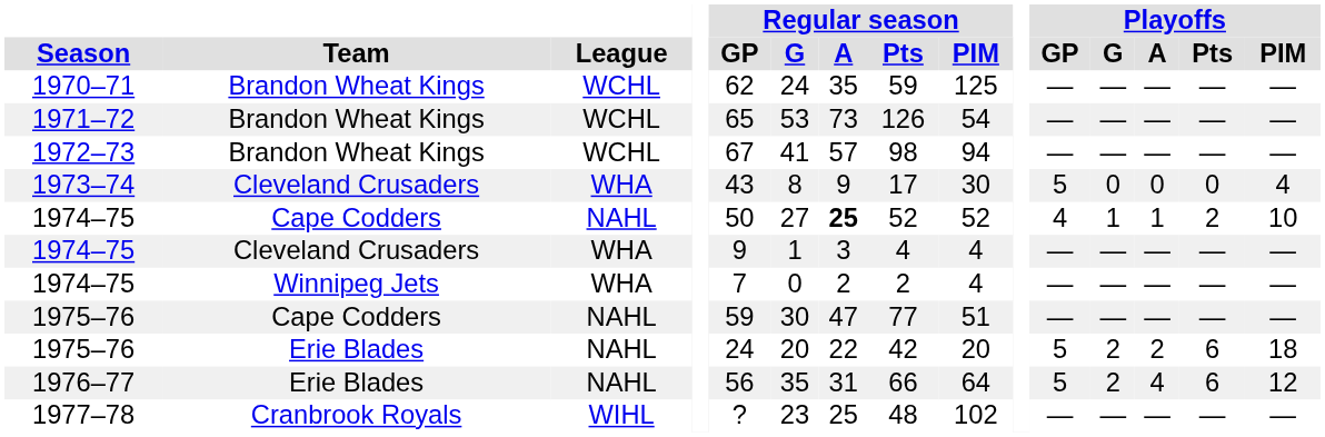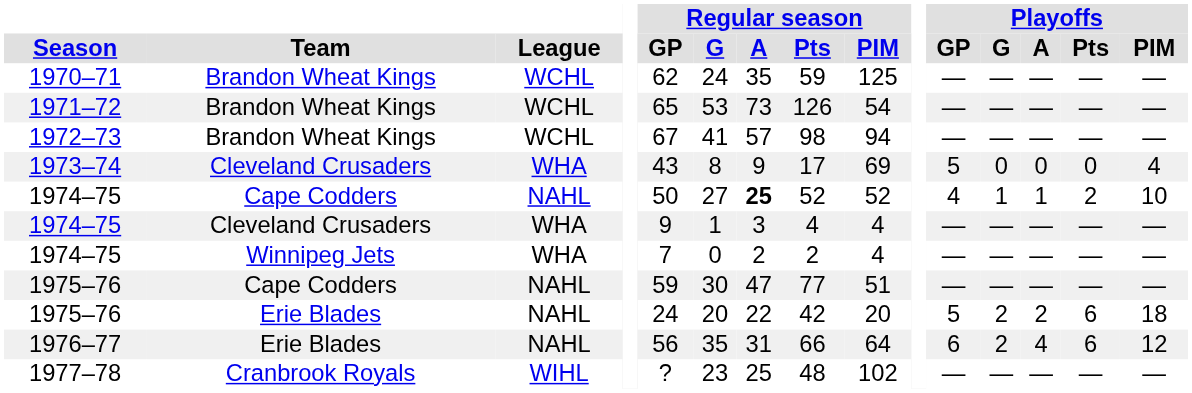1973–74 | Regular season / PIM: 30 -> 69
1976–77 | Playoffs / GP: 5 -> 6
